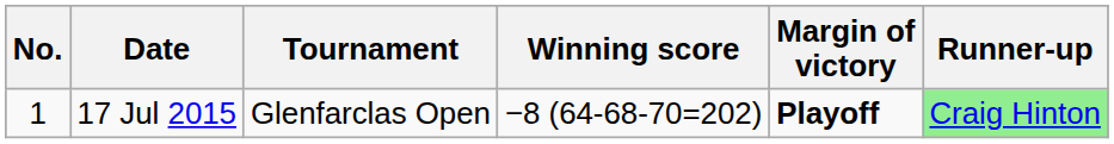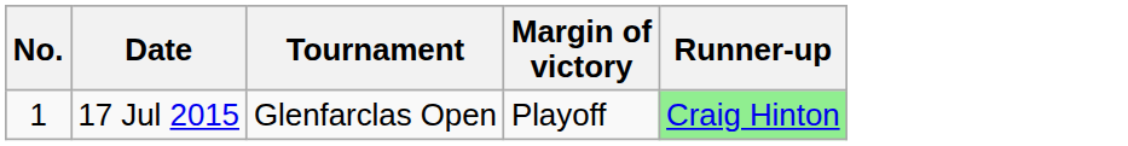- column: Winning score | −8 (64-68-70=202)
17 Jul 2015 | Margin of victory: bold -> normal
